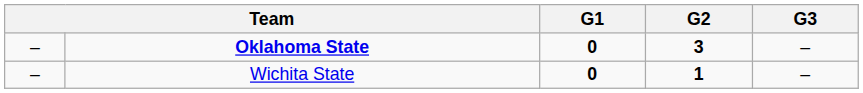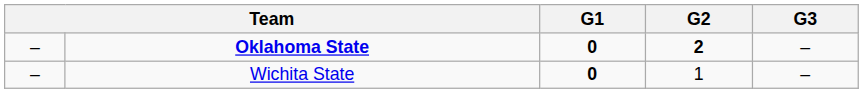Oklahoma State | G2: 3 -> 2
Wichita State | G2: bold -> normal
